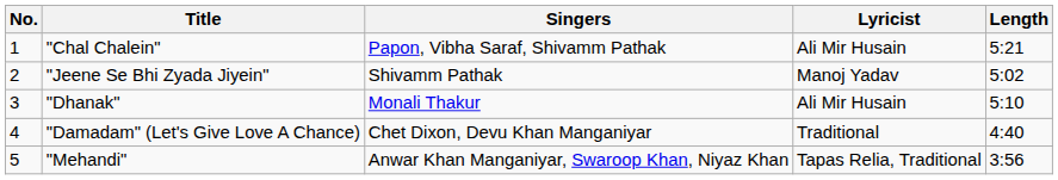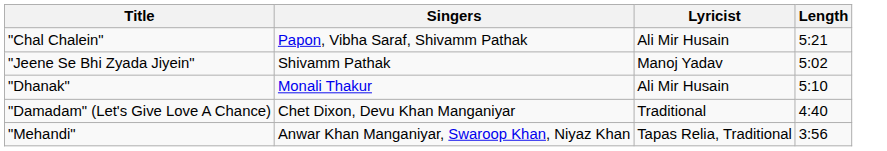- column: No. | 1 | 2 | 3 | 4 | 5
